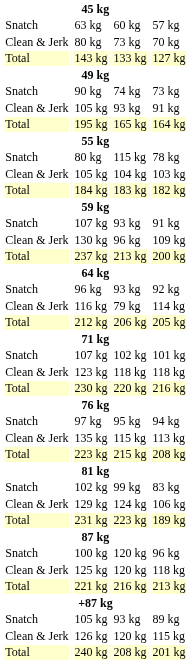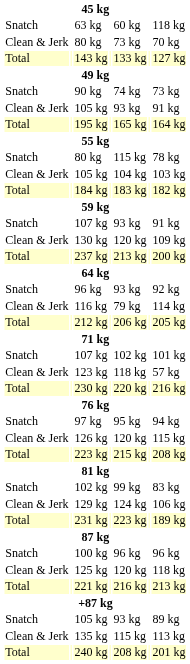63 kg | column 7: 57 kg -> 118 kg
130 kg | column 5: 96 kg -> 120 kg
123 kg | column 7: 118 kg -> 57 kg
rows swapped: 126 kg <-> 135 kg
100 kg | column 5: 120 kg -> 96 kg
